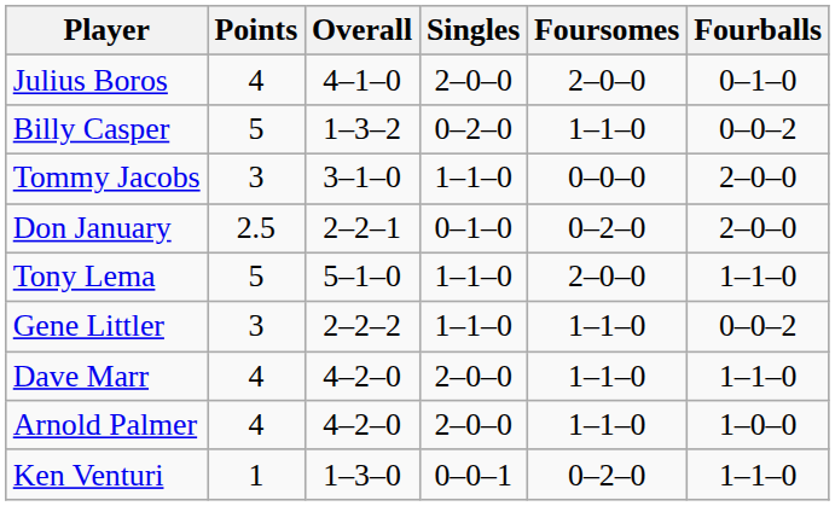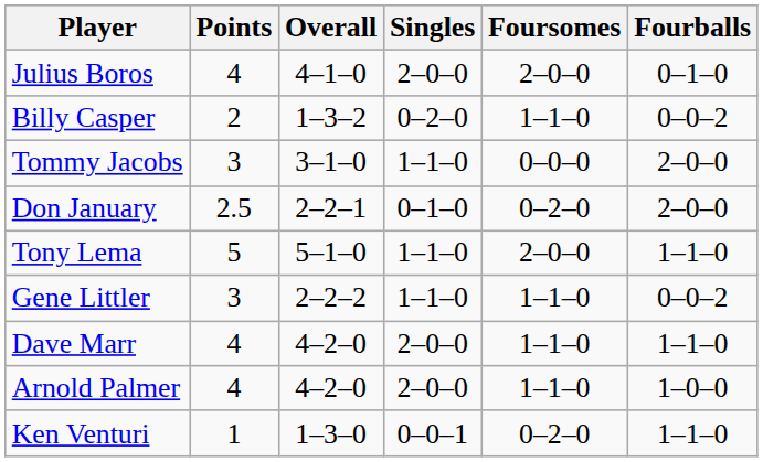Billy Casper | Points: 5 -> 2
